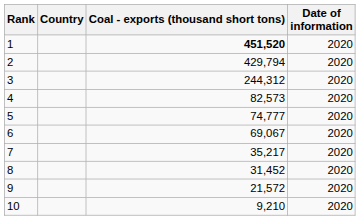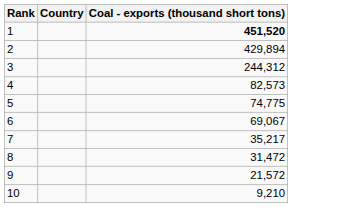- column: Date of information | 2020 | 2020 | 2020 | 2020 | 2020 | 2020 | 2020 | 2020 | 2020 | 2020
2 | Coal - exports (thousand short tons): 429,794 -> 429,894
5 | Coal - exports (thousand short tons): 74,777 -> 74,775
8 | Coal - exports (thousand short tons): 31,452 -> 31,472
